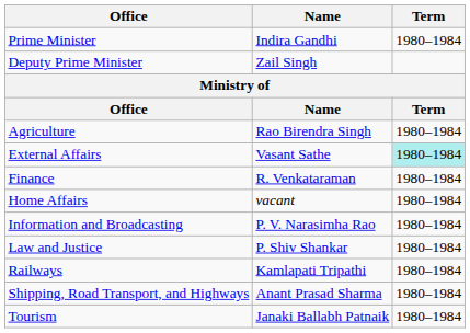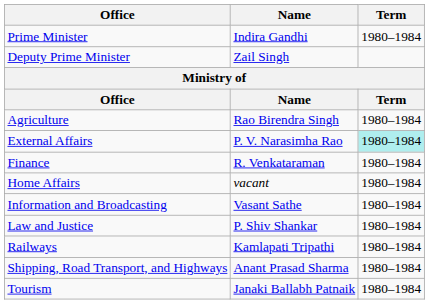External Affairs | Name: Vasant Sathe -> P. V. Narasimha Rao
Information and Broadcasting | Name: P. V. Narasimha Rao -> Vasant Sathe
